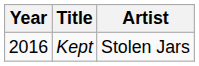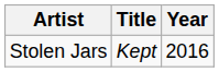columns swapped: Year <-> Artist
